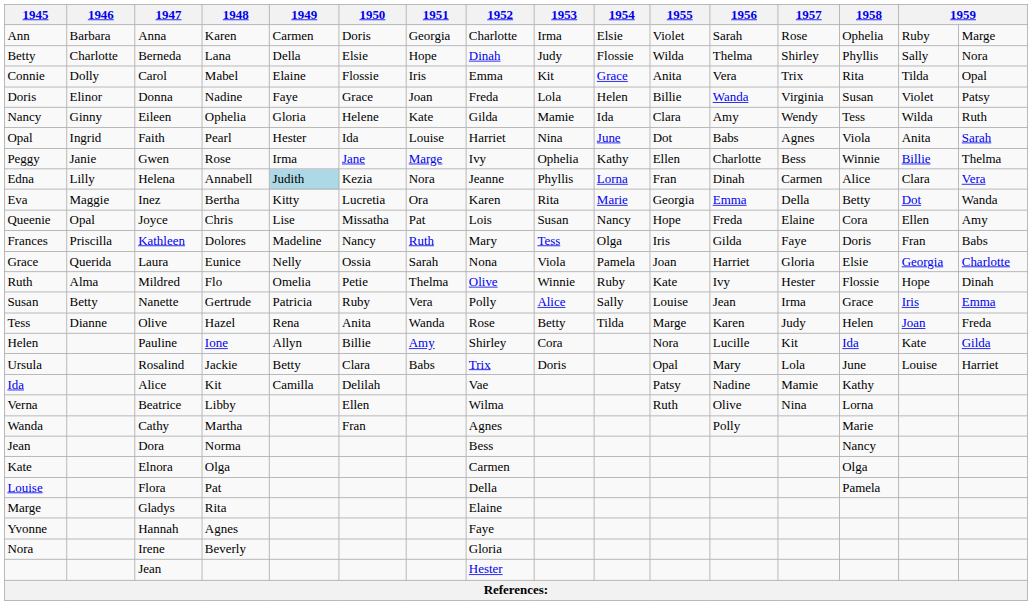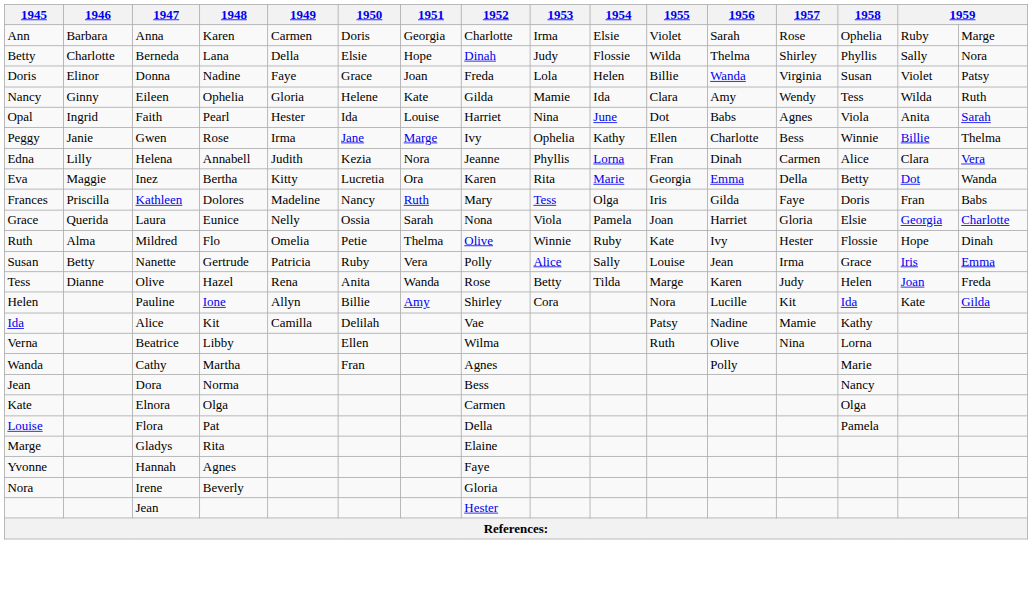- row: Connie | Dolly | Carol | Mabel | Elaine | Flossie | Iris | Emma | Kit | Grace | Anita | Vera | Trix | Rita | Tilda | Opal
Edna | 1949: lightblue background -> no background
- row: Queenie | Opal | Joyce | Chris | Lise | Missatha | Pat | Lois | Susan | Nancy | Hope | Freda | Elaine | Cora | Ellen | Amy
- row: Ursula | Rosalind | Jackie | Betty | Clara | Babs | Trix | Doris | Opal | Mary | Lola | June | Louise | Harriet
